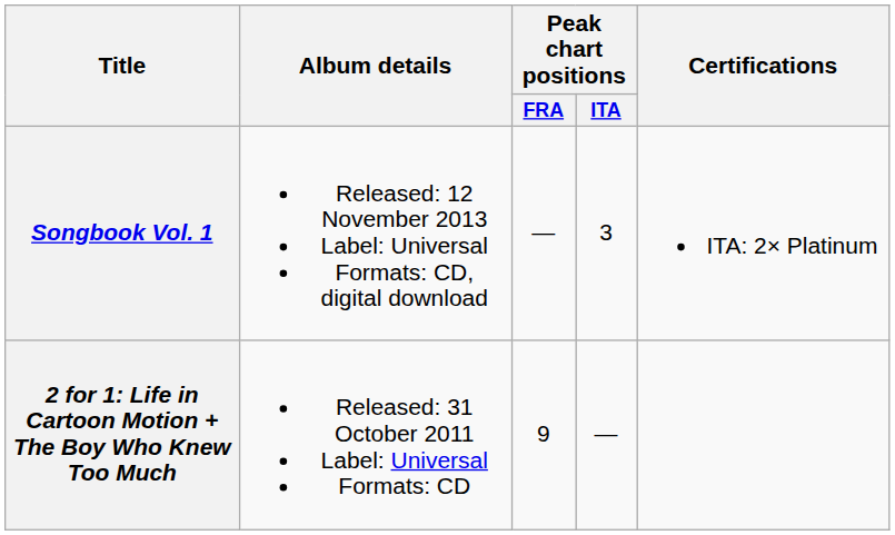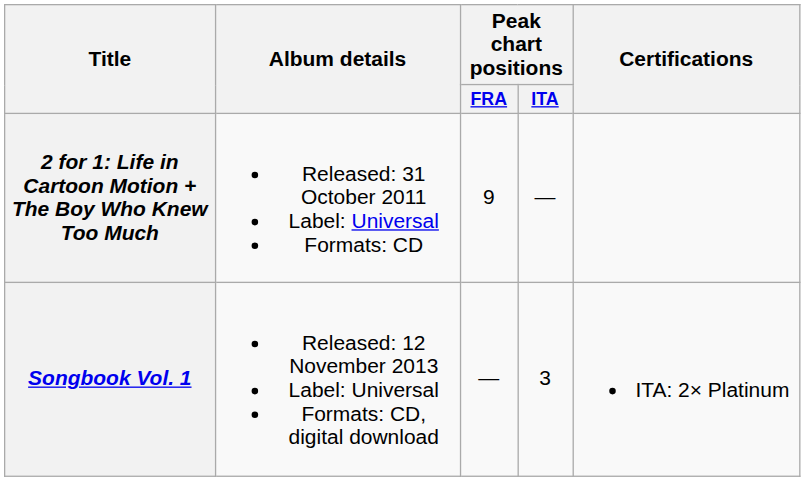rows swapped: 2 for 1: Life in Cartoon Motion + The Boy Who Knew Too Much <-> Songbook Vol. 1
